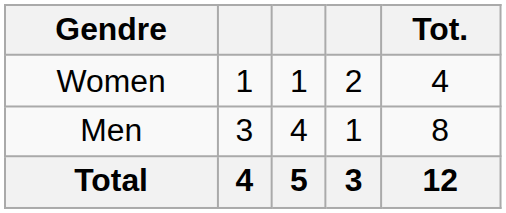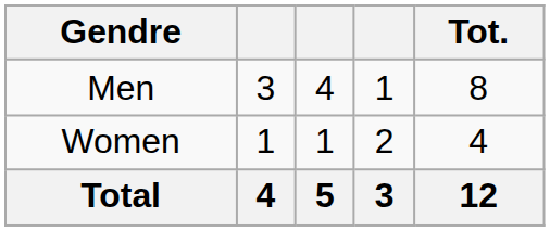rows swapped: Men <-> Women
